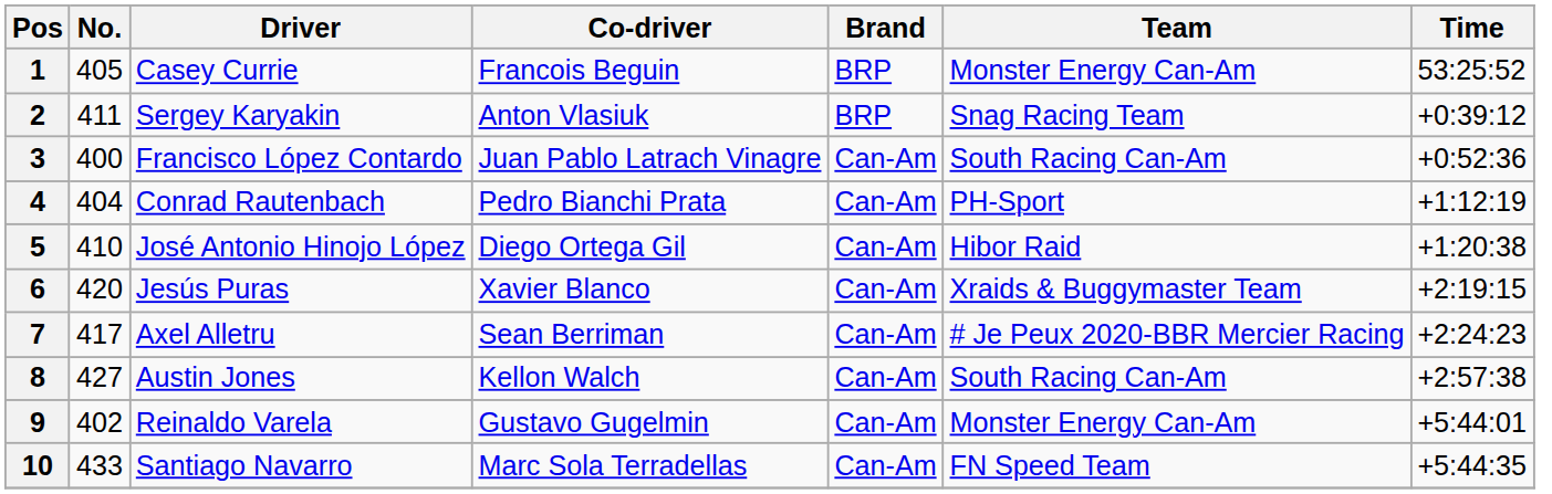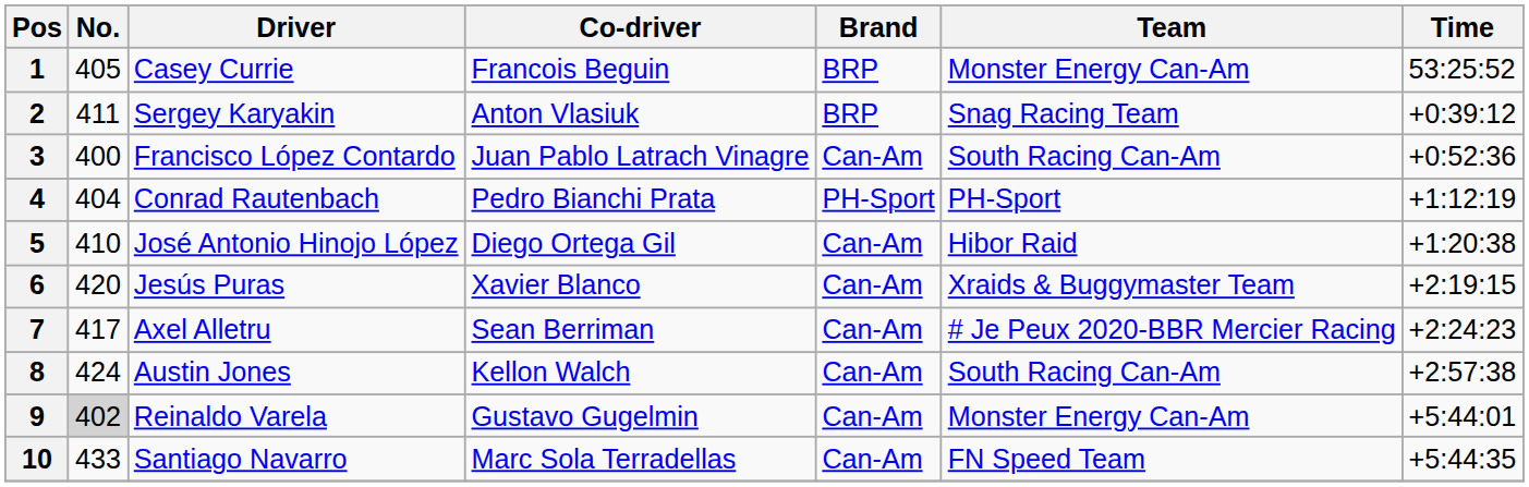4 | Brand: Can-Am -> PH-Sport
8 | No.: 427 -> 424
9 | No.: no background -> lightgrey background
